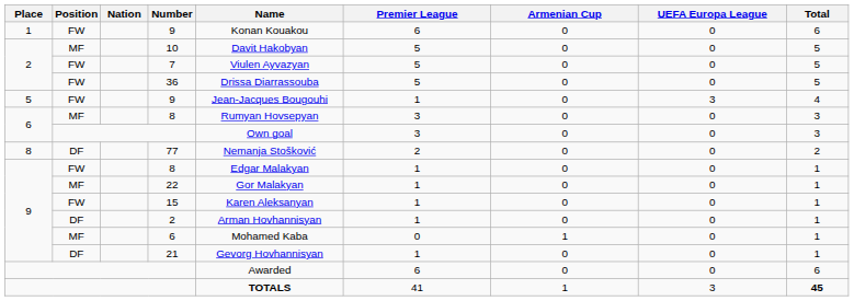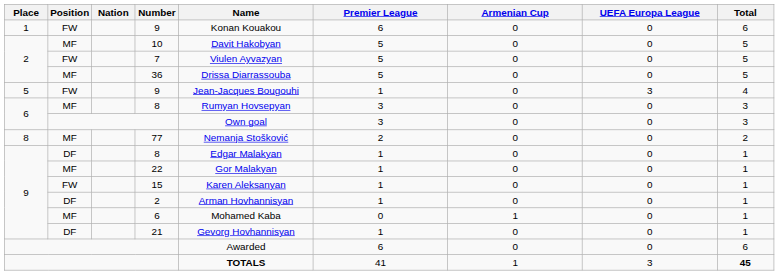36 | Position: FW -> MF
77 | Position: DF -> MF
9 / 8 | Position: FW -> DF
